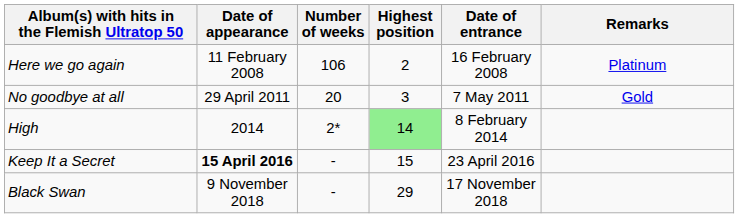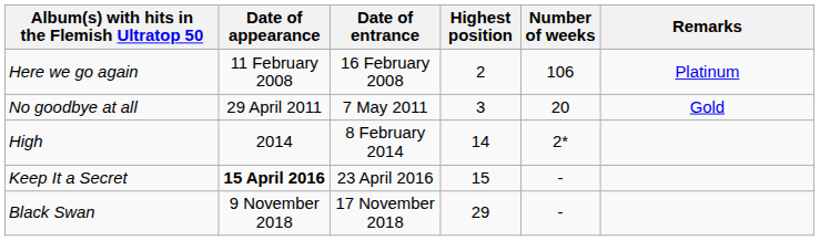columns swapped: Date of entrance <-> Number of weeks
High | Highest position: lightgreen background -> no background
